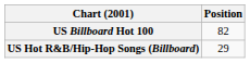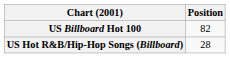US Hot R&B/Hip-Hop Songs (Billboard) | Position: 29 -> 28
